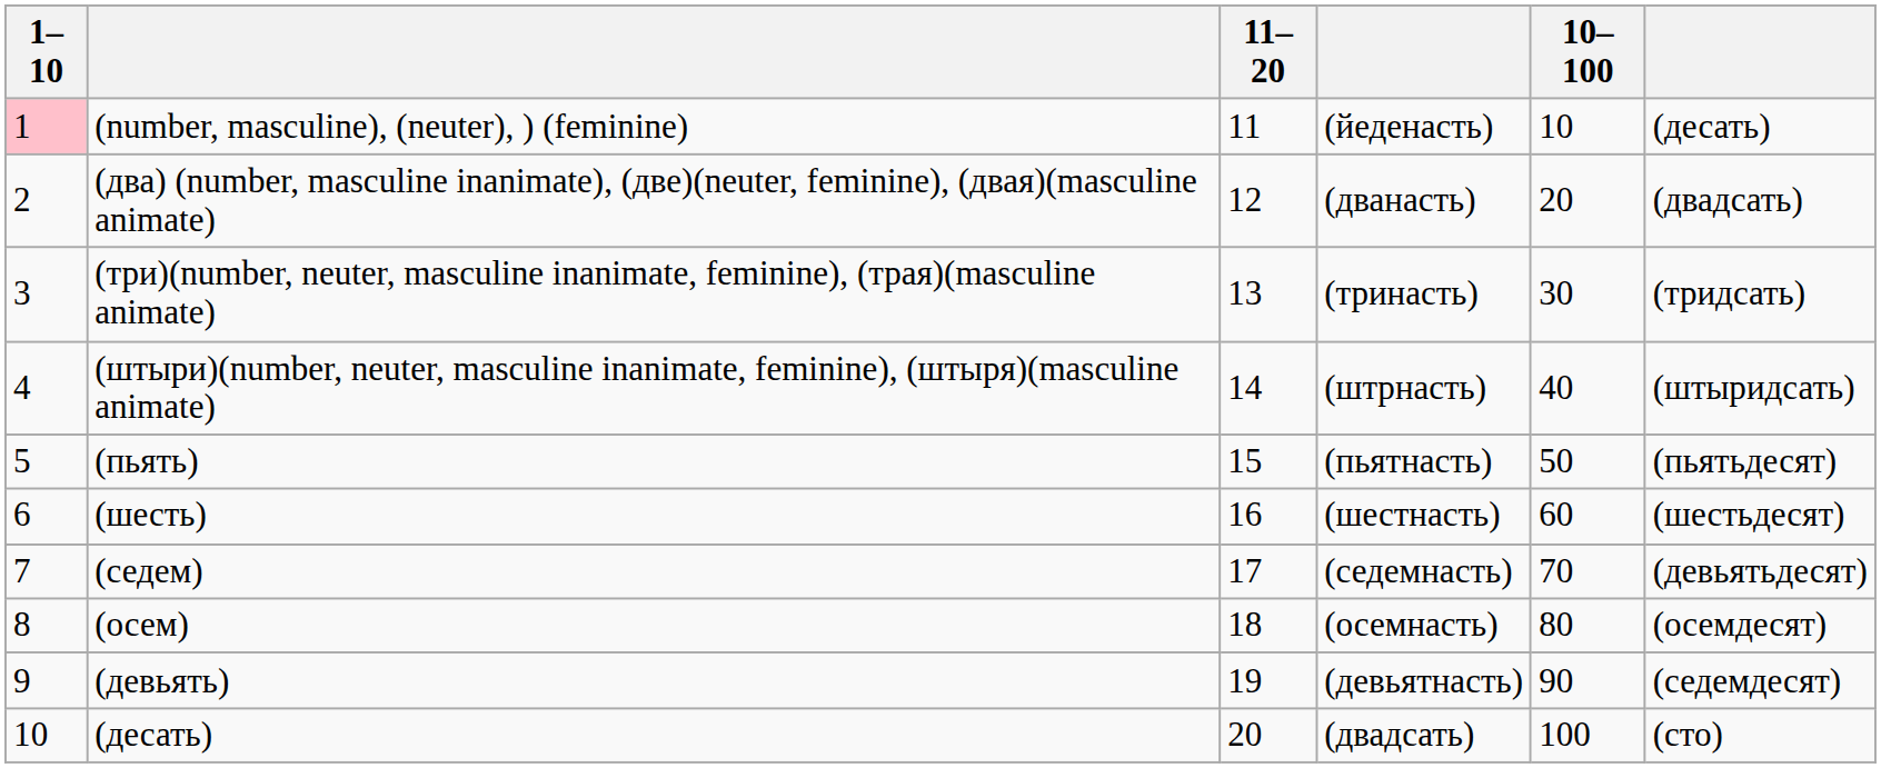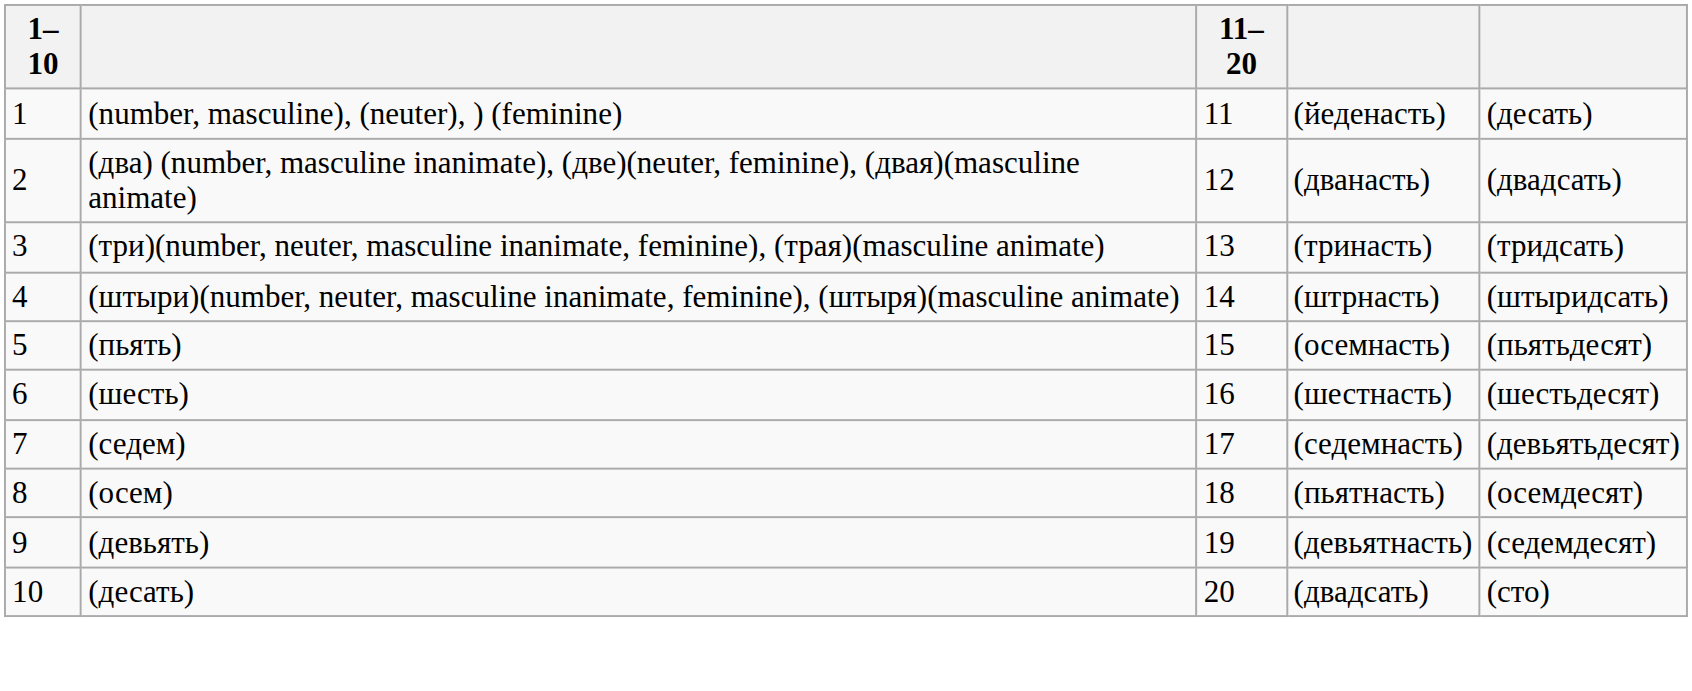- column: 10–100 | 10 | 20 | 30 | 40 | 50 | 60 | 70 | 80 | 90 | 100
(number, masculine), (neuter), ) (feminine) | 1–10: pink background -> no background
(пьять) | column 4: (пьятнасть) -> (осемнасть)
(осем) | column 4: (осемнасть) -> (пьятнасть)
